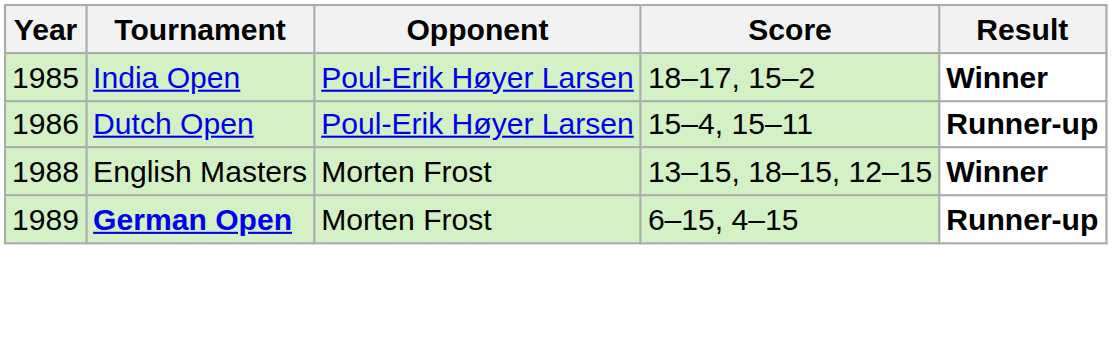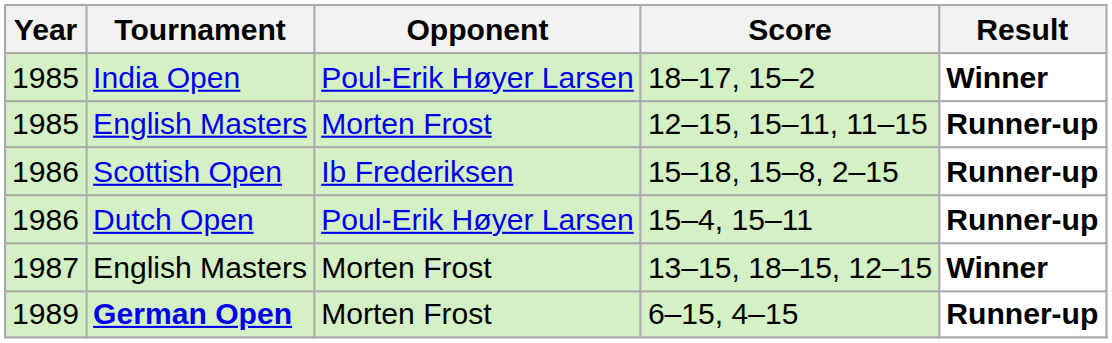+ row: 1985 | English Masters | Morten Frost | 12–15, 15–11, 11–15 | Runner-up
+ row: 1986 | Scottish Open | Ib Frederiksen | 15–18, 15–8, 2–15 | Runner-up
13–15, 18–15, 12–15 | Year: 1988 -> 1987
